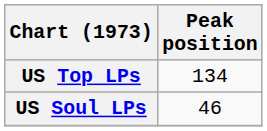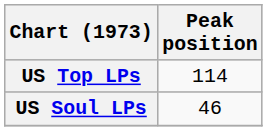US Top LPs | Peak position: 134 -> 114
